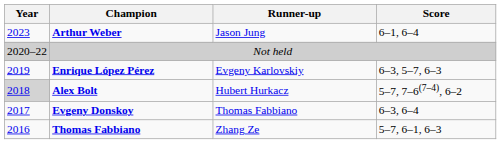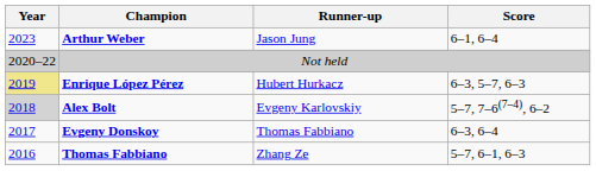Enrique López Pérez | Year: no background -> khaki background
Enrique López Pérez | Runner-up: Evgeny Karlovskiy -> Hubert Hurkacz
Alex Bolt | Runner-up: Hubert Hurkacz -> Evgeny Karlovskiy
